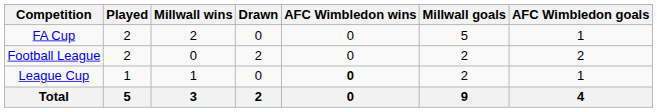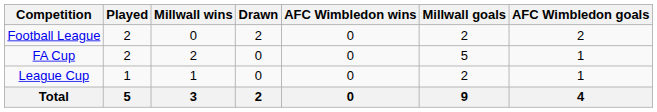rows swapped: Football League <-> FA Cup
League Cup | AFC Wimbledon wins: bold -> normal
